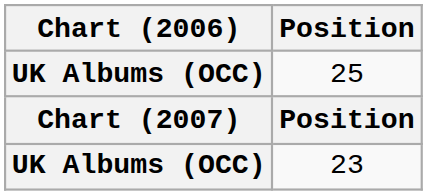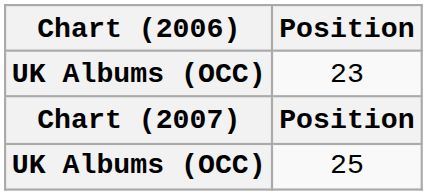rows swapped: 23 <-> 25
